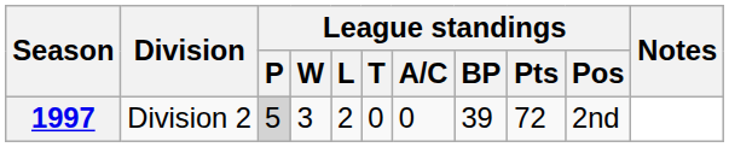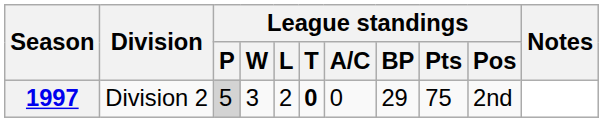1997 | League standings / T: normal -> bold
1997 | League standings / BP: 39 -> 29
1997 | League standings / Pts: 72 -> 75
